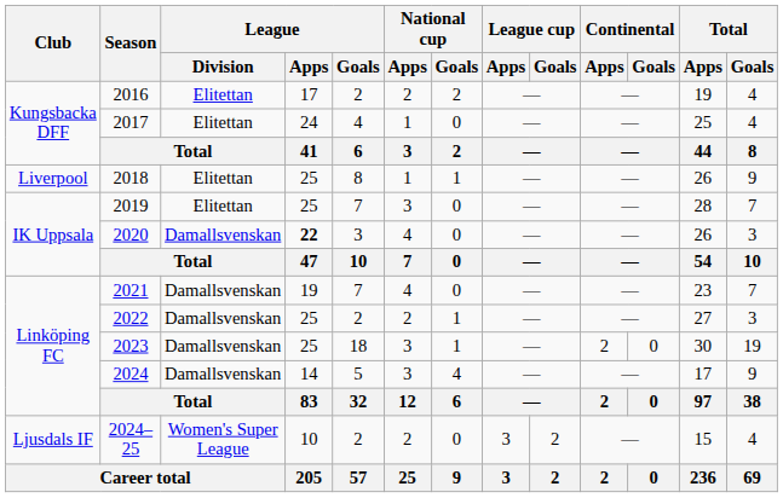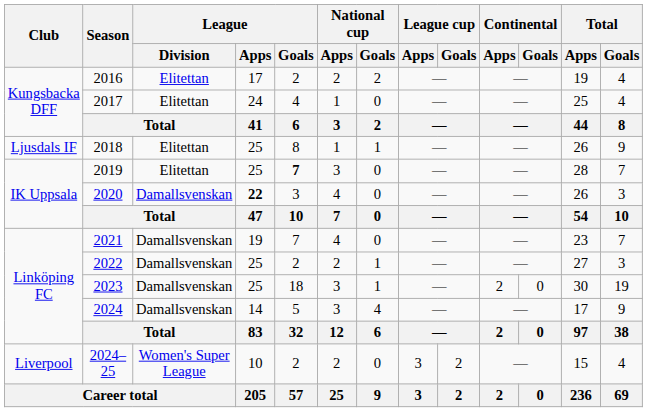2018 | Club: Liverpool -> Ljusdals IF
2019 | League / Goals: normal -> bold
2024–25 | Club: Ljusdals IF -> Liverpool
